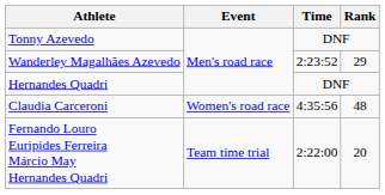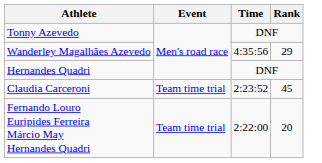Wanderley Magalhães Azevedo | Time: 2:23:52 -> 4:35:56
Claudia Carceroni | Event: Women's road race -> Team time trial
Claudia Carceroni | Time: 4:35:56 -> 2:23:52
Claudia Carceroni | Rank: 48 -> 45
